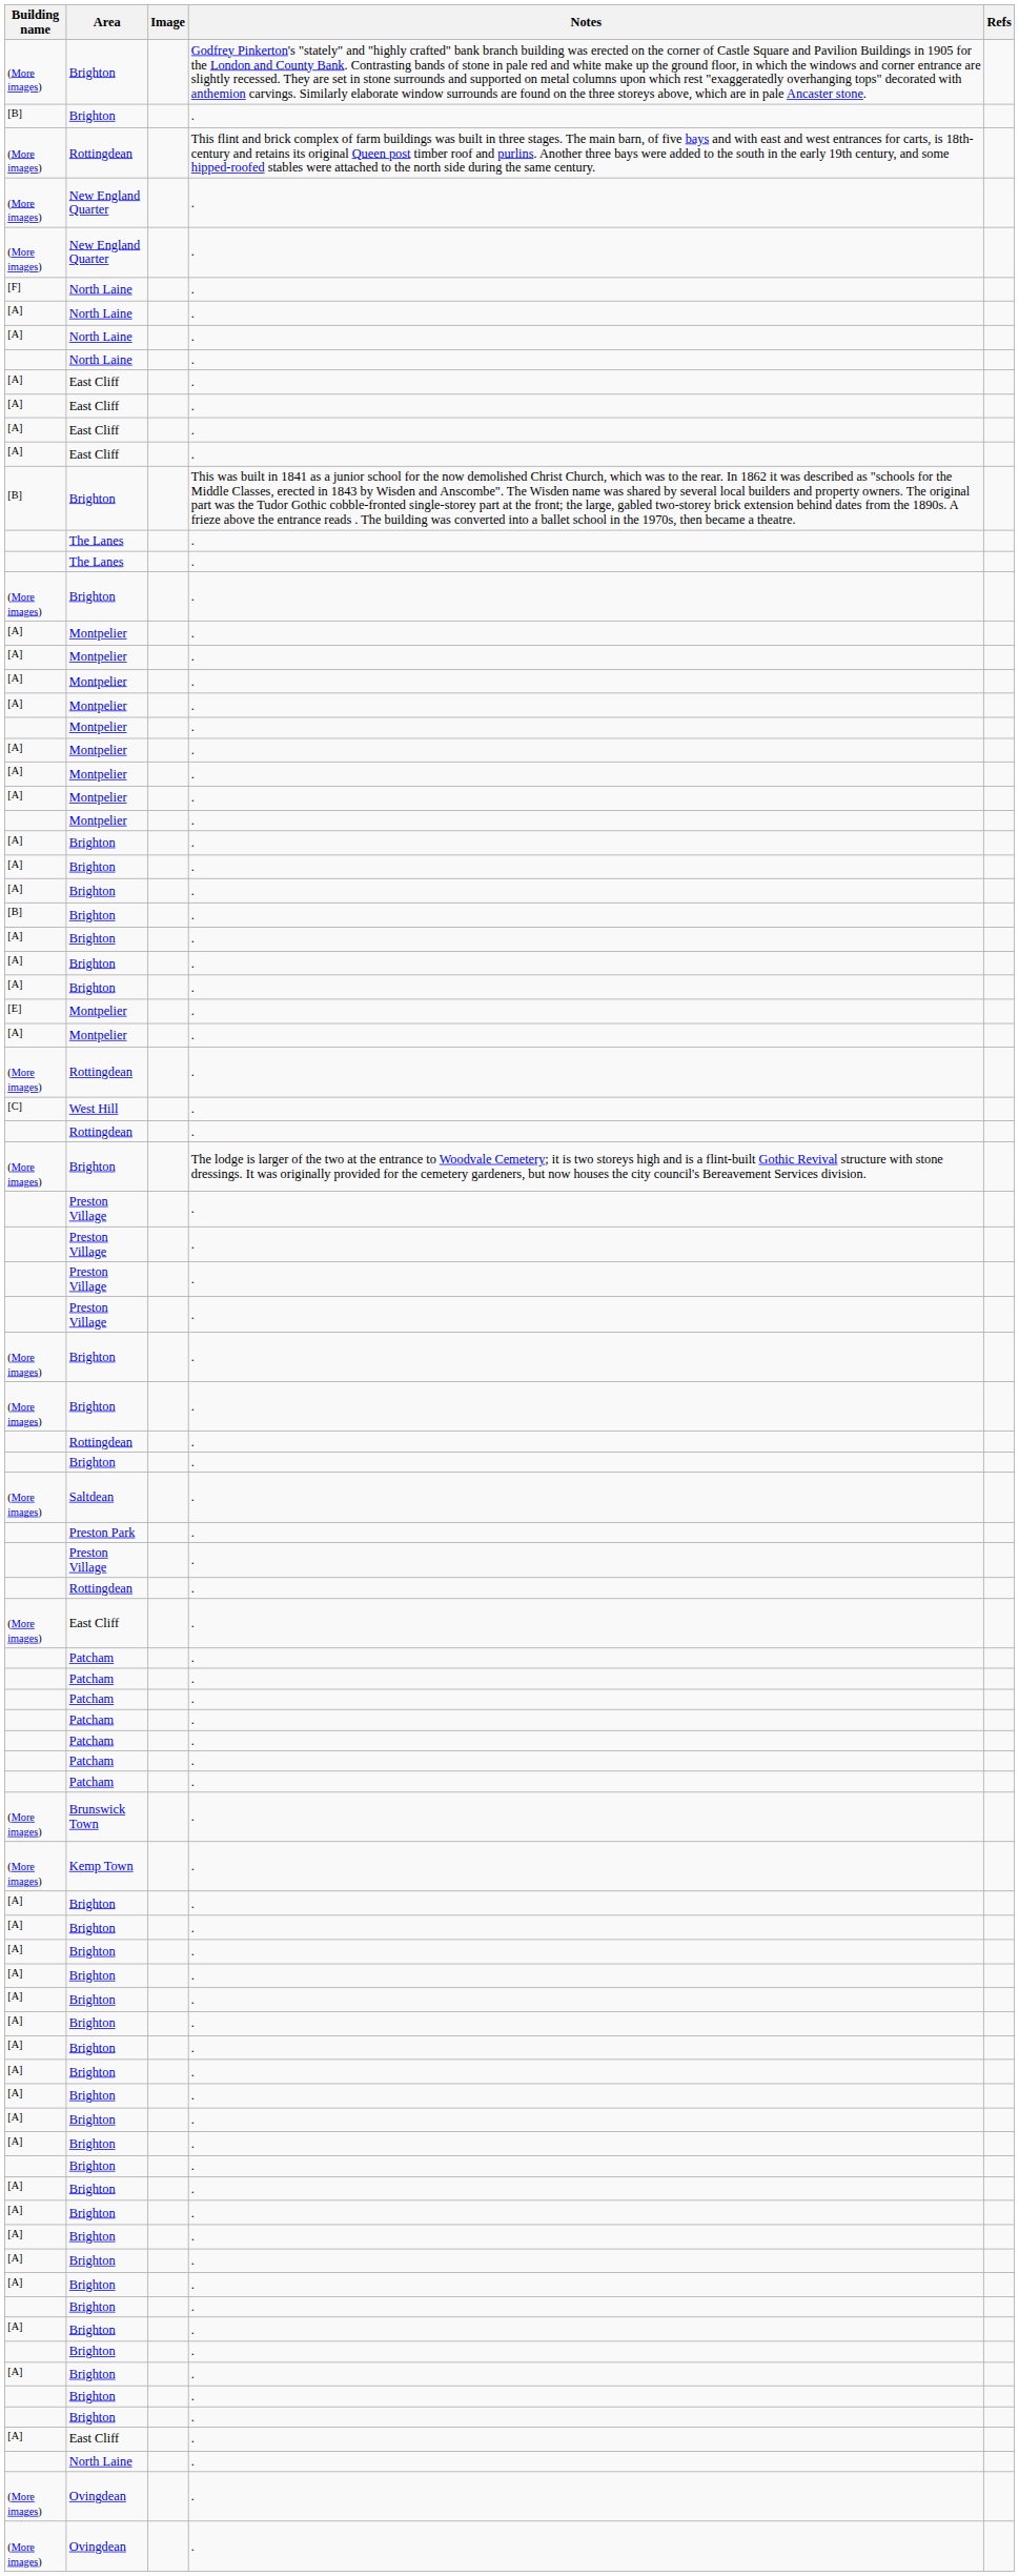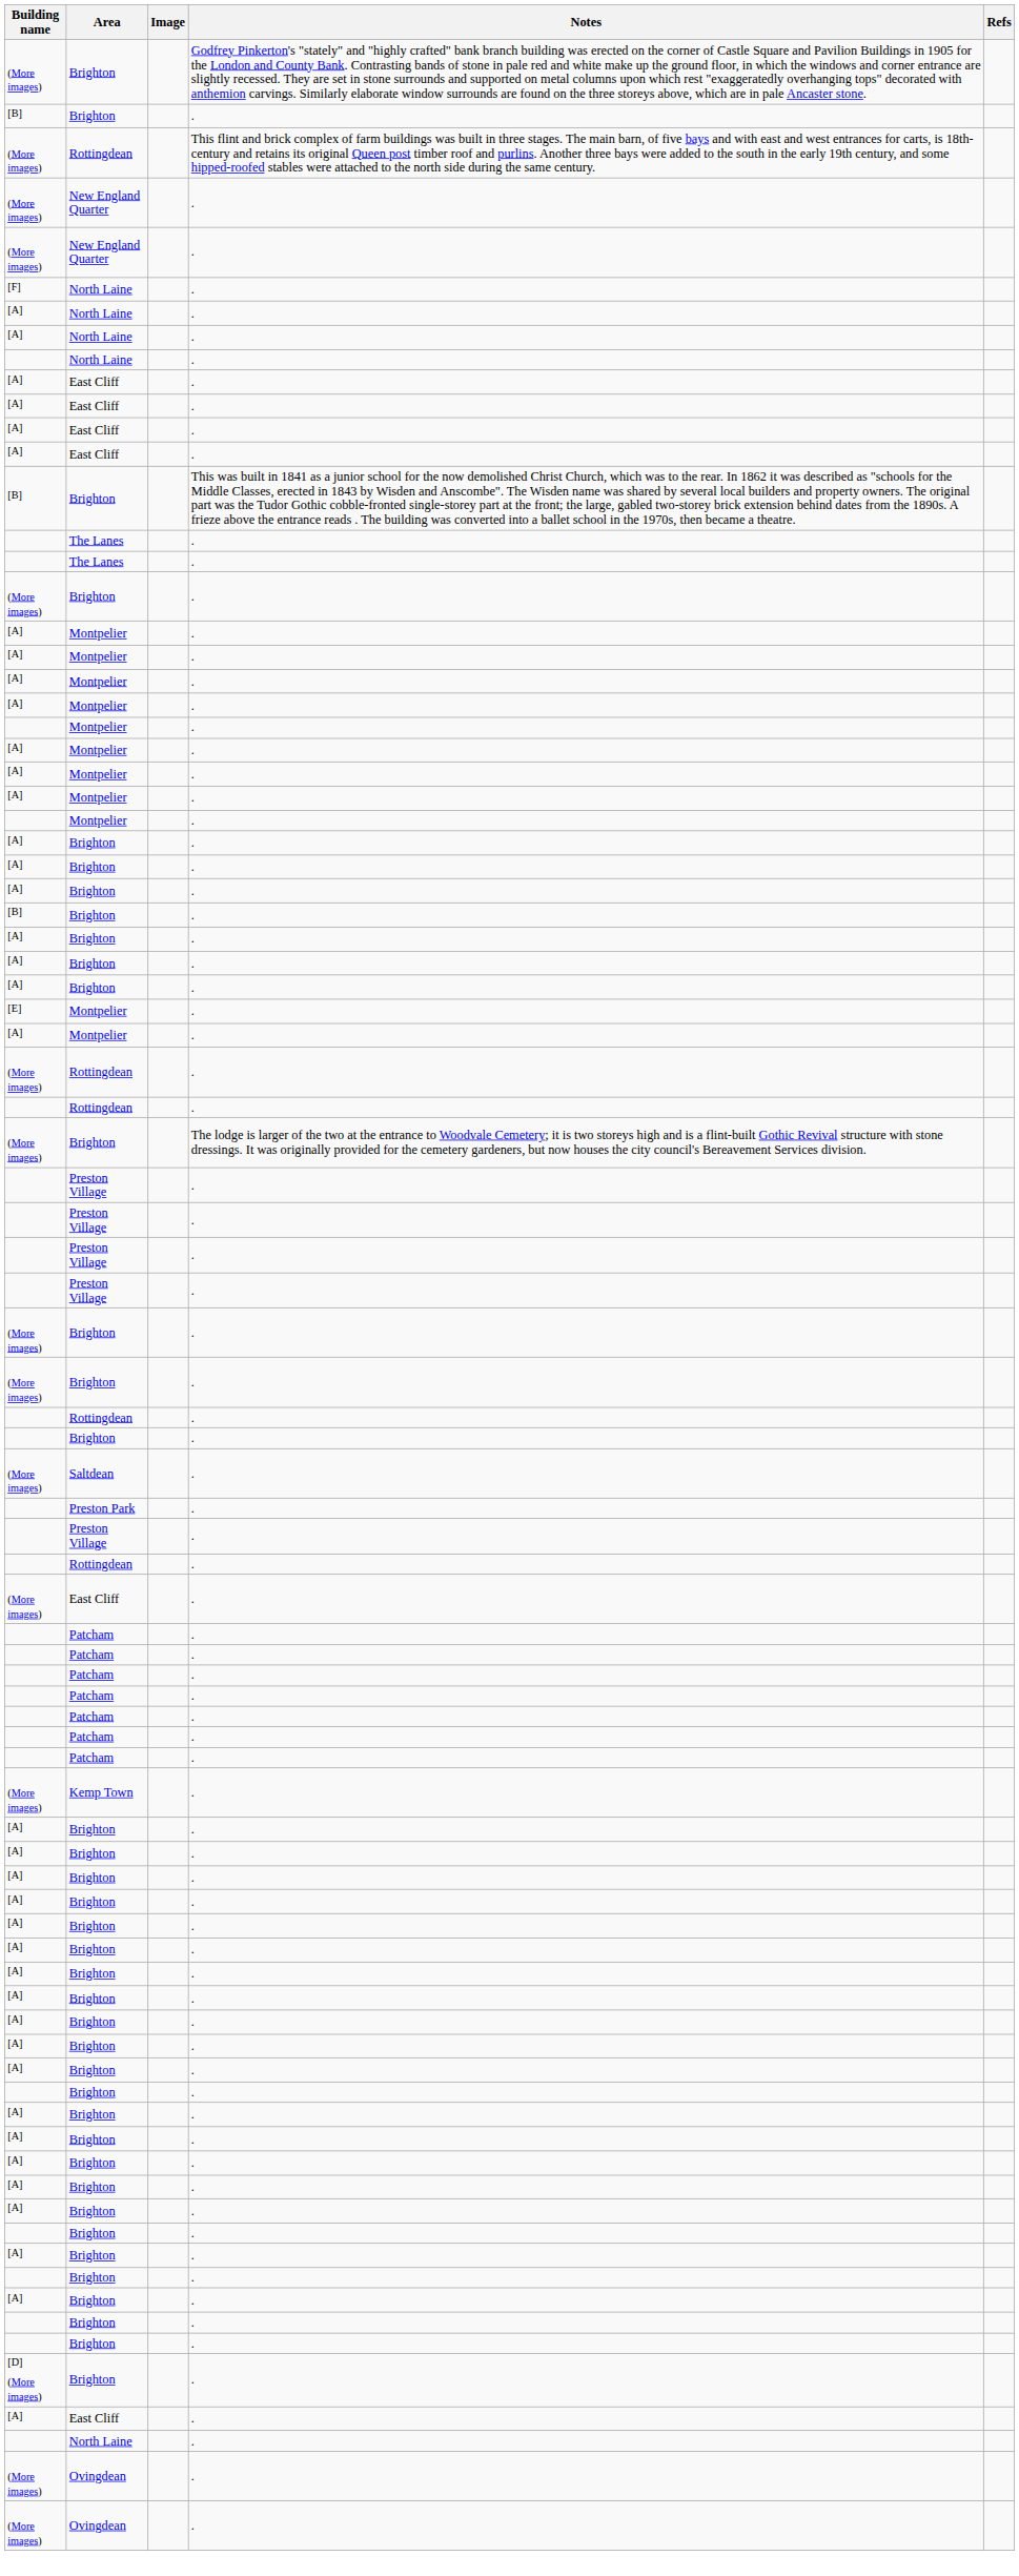- row: [C] | West Hill | .
- row: (More images) | Brunswick Town | .
+ row: [D] (More images) | Brighton | .
